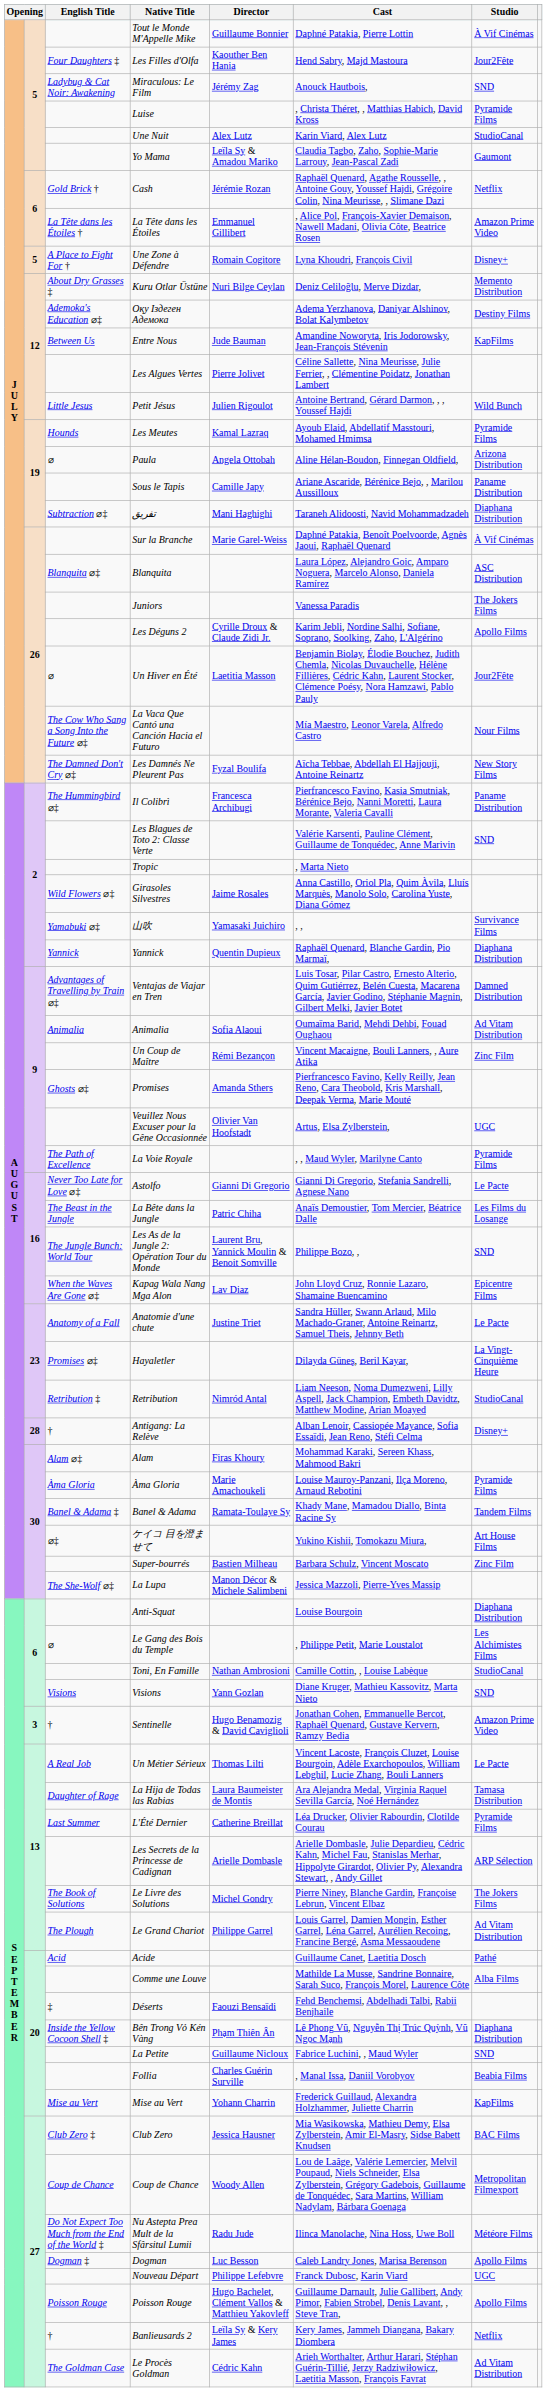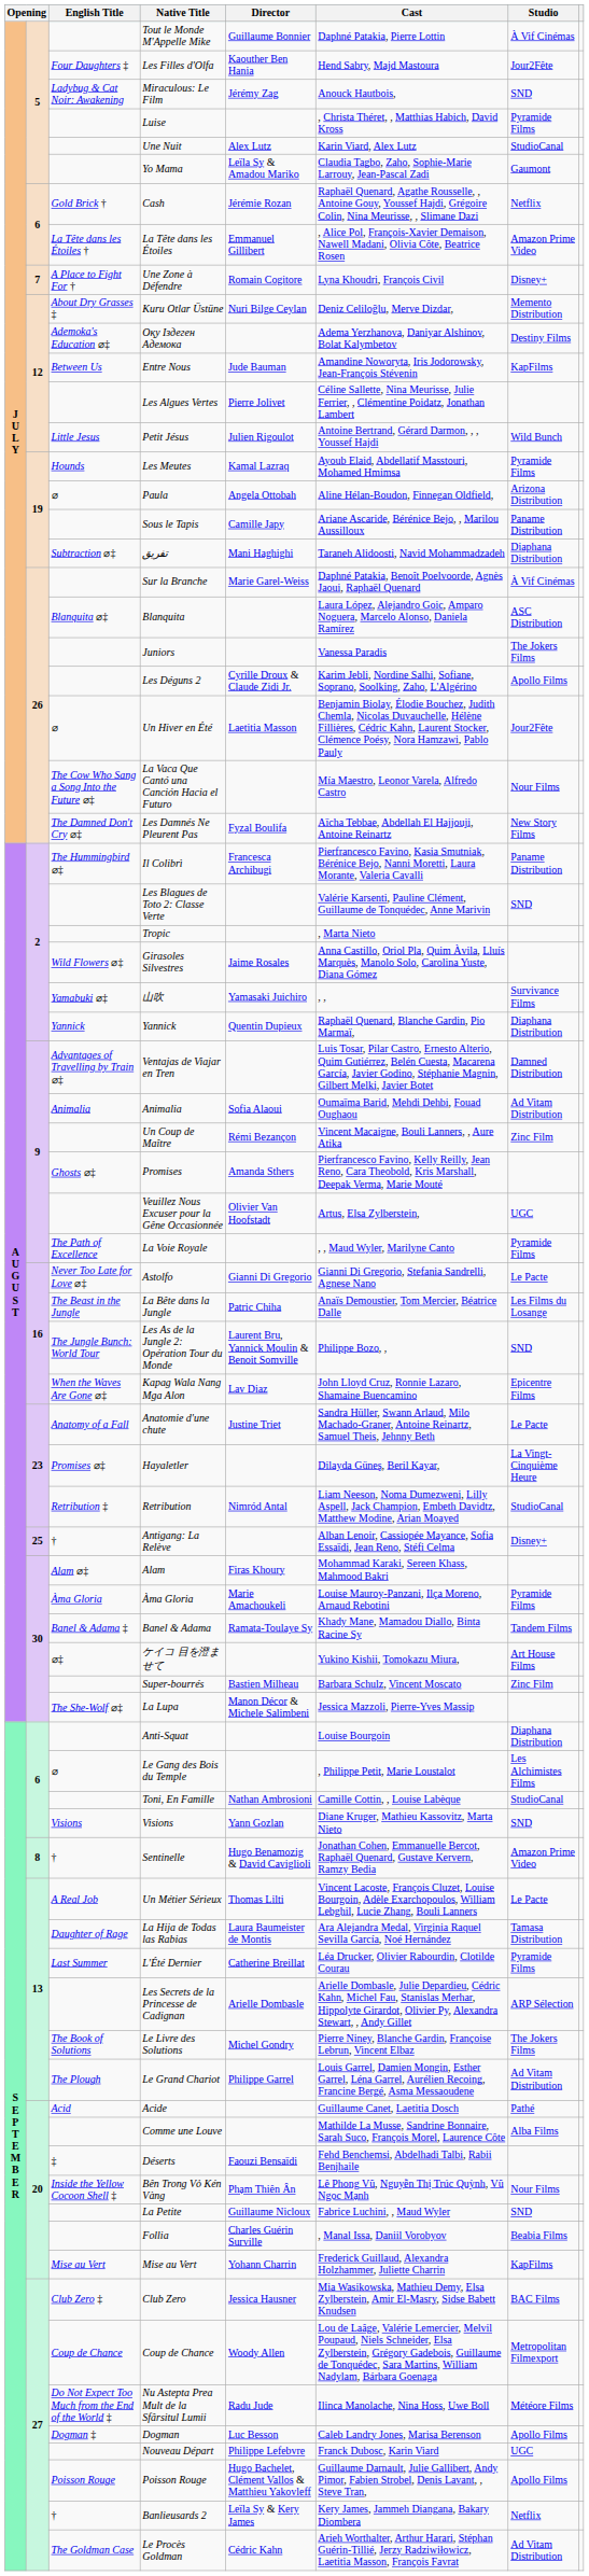Une Zone à Défendre | column 2: 5 -> 7
Antigang: La Relève | column 2: 28 -> 25
Sentinelle | column 2: 3 -> 8
Bên Trong Vỏ Kén Vàng | Studio: Diaphana Distribution -> Nour Films
